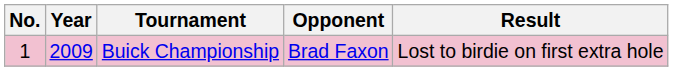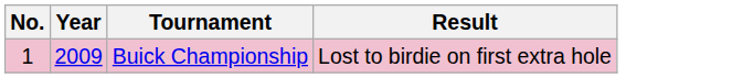- column: Opponent | Brad Faxon
